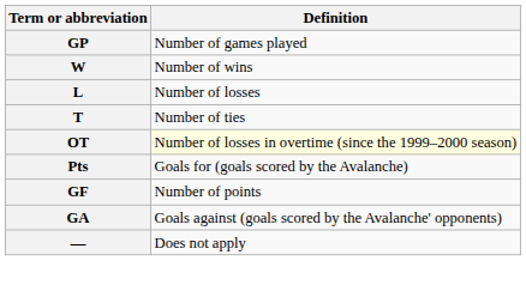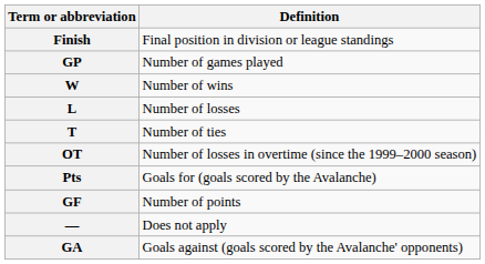+ row: Finish | Final position in division or league standings
OT | Definition: lightyellow background -> no background
rows swapped: GA <-> —
